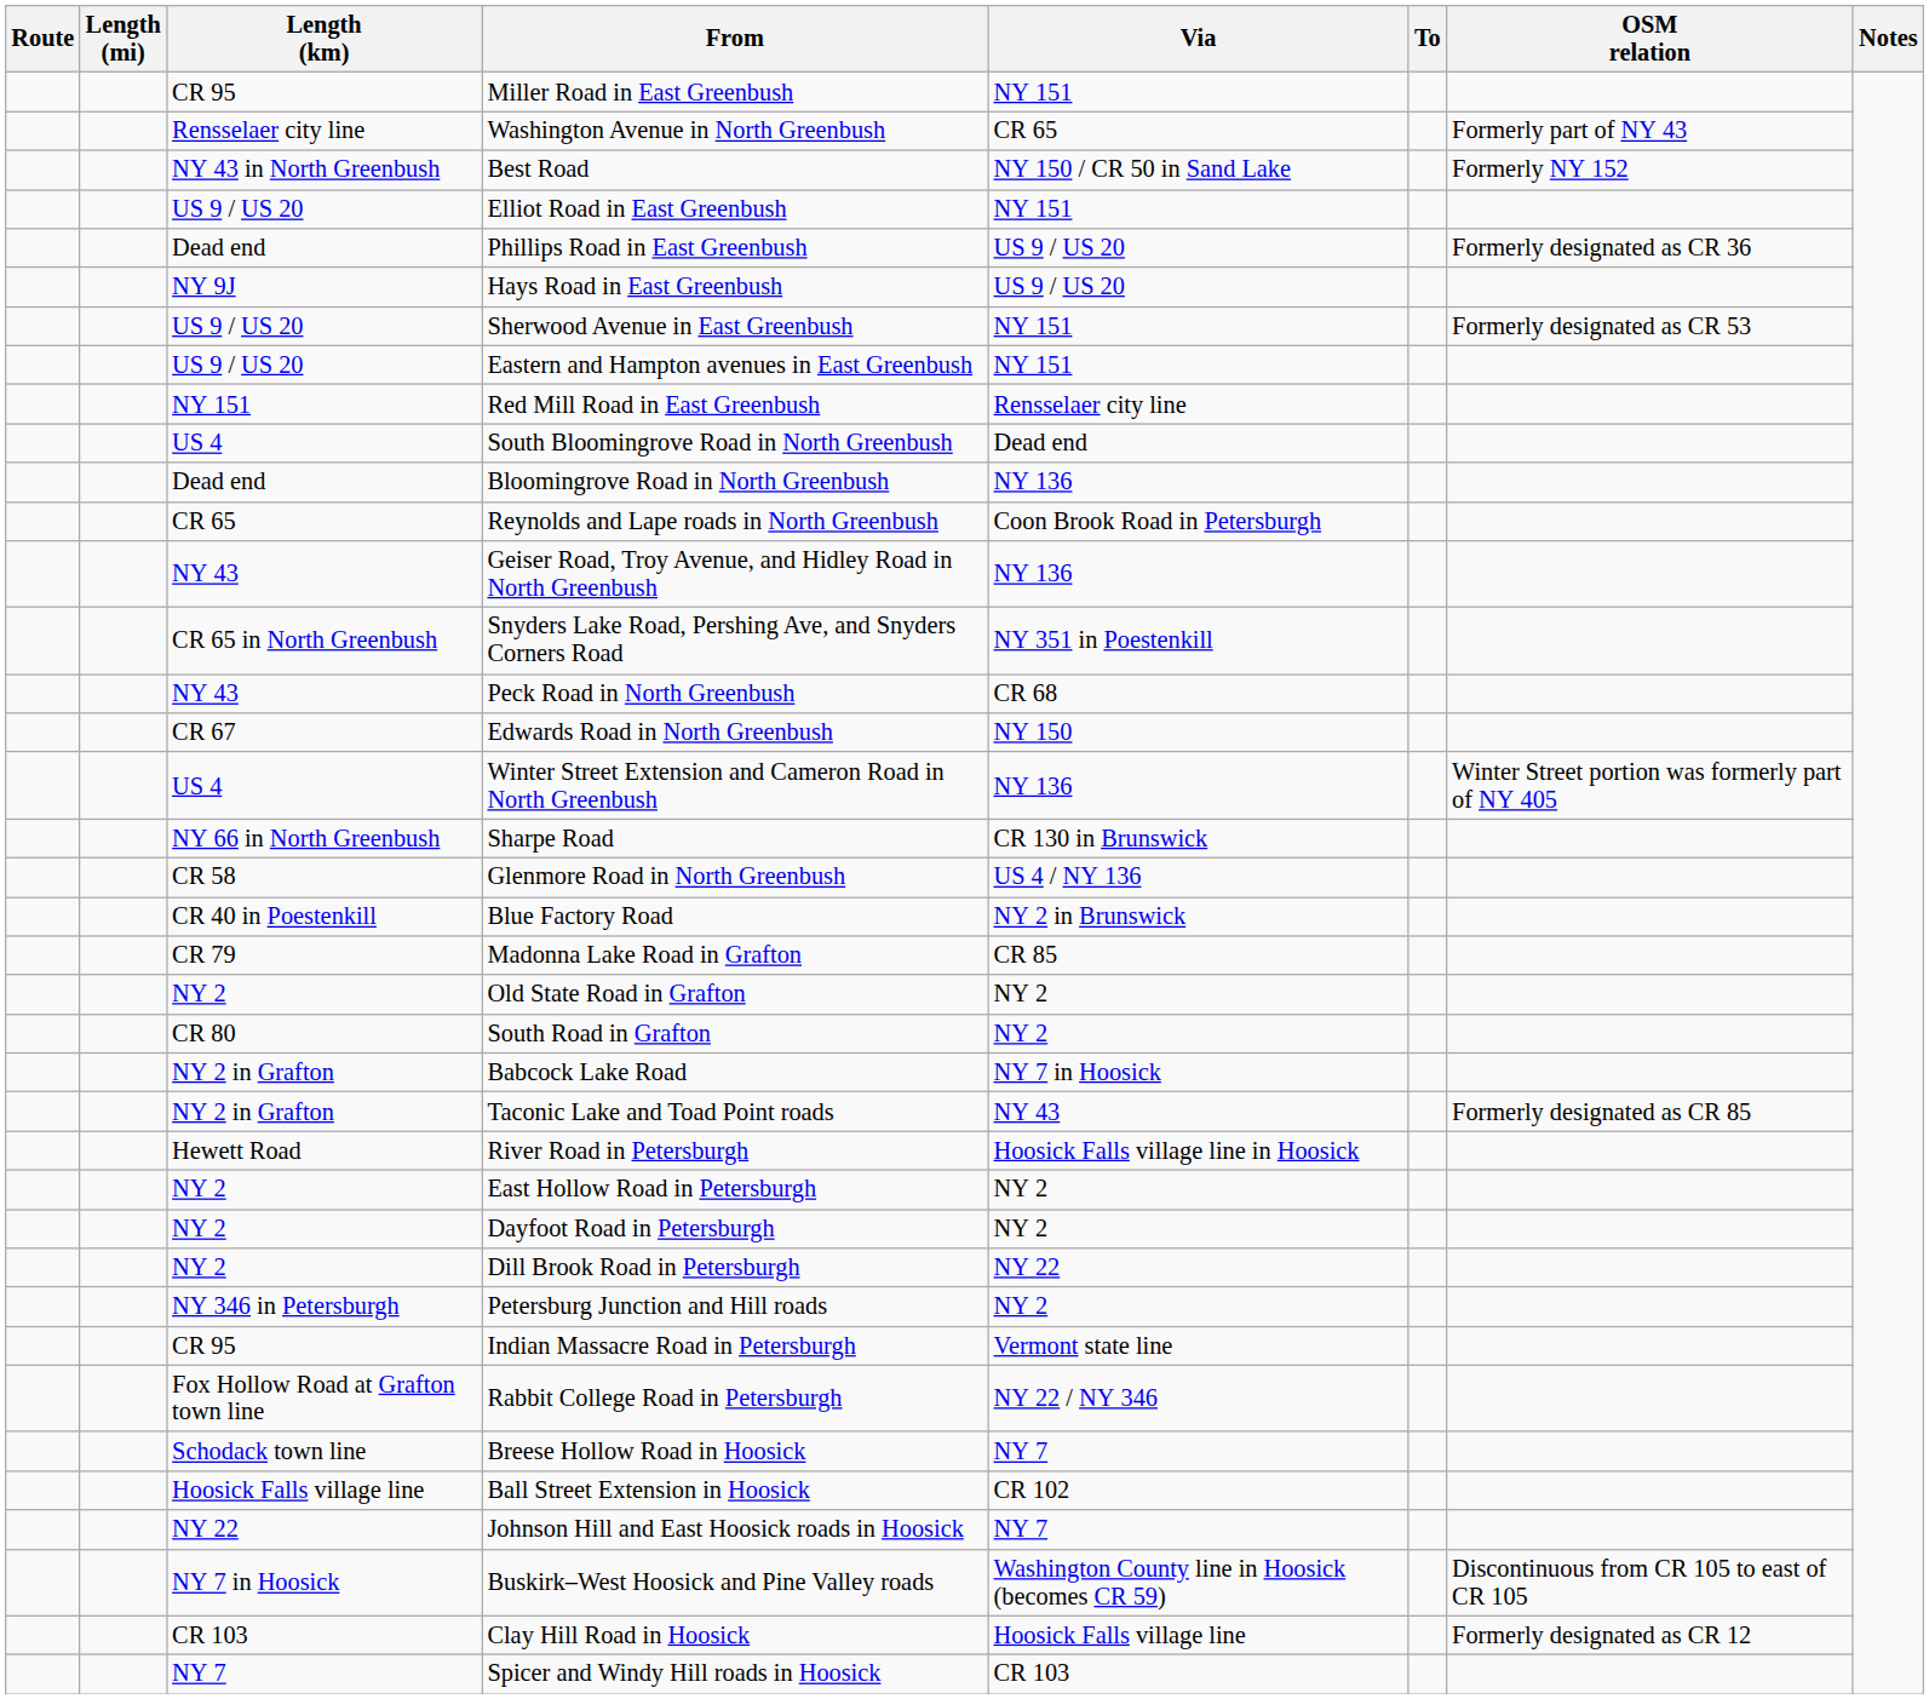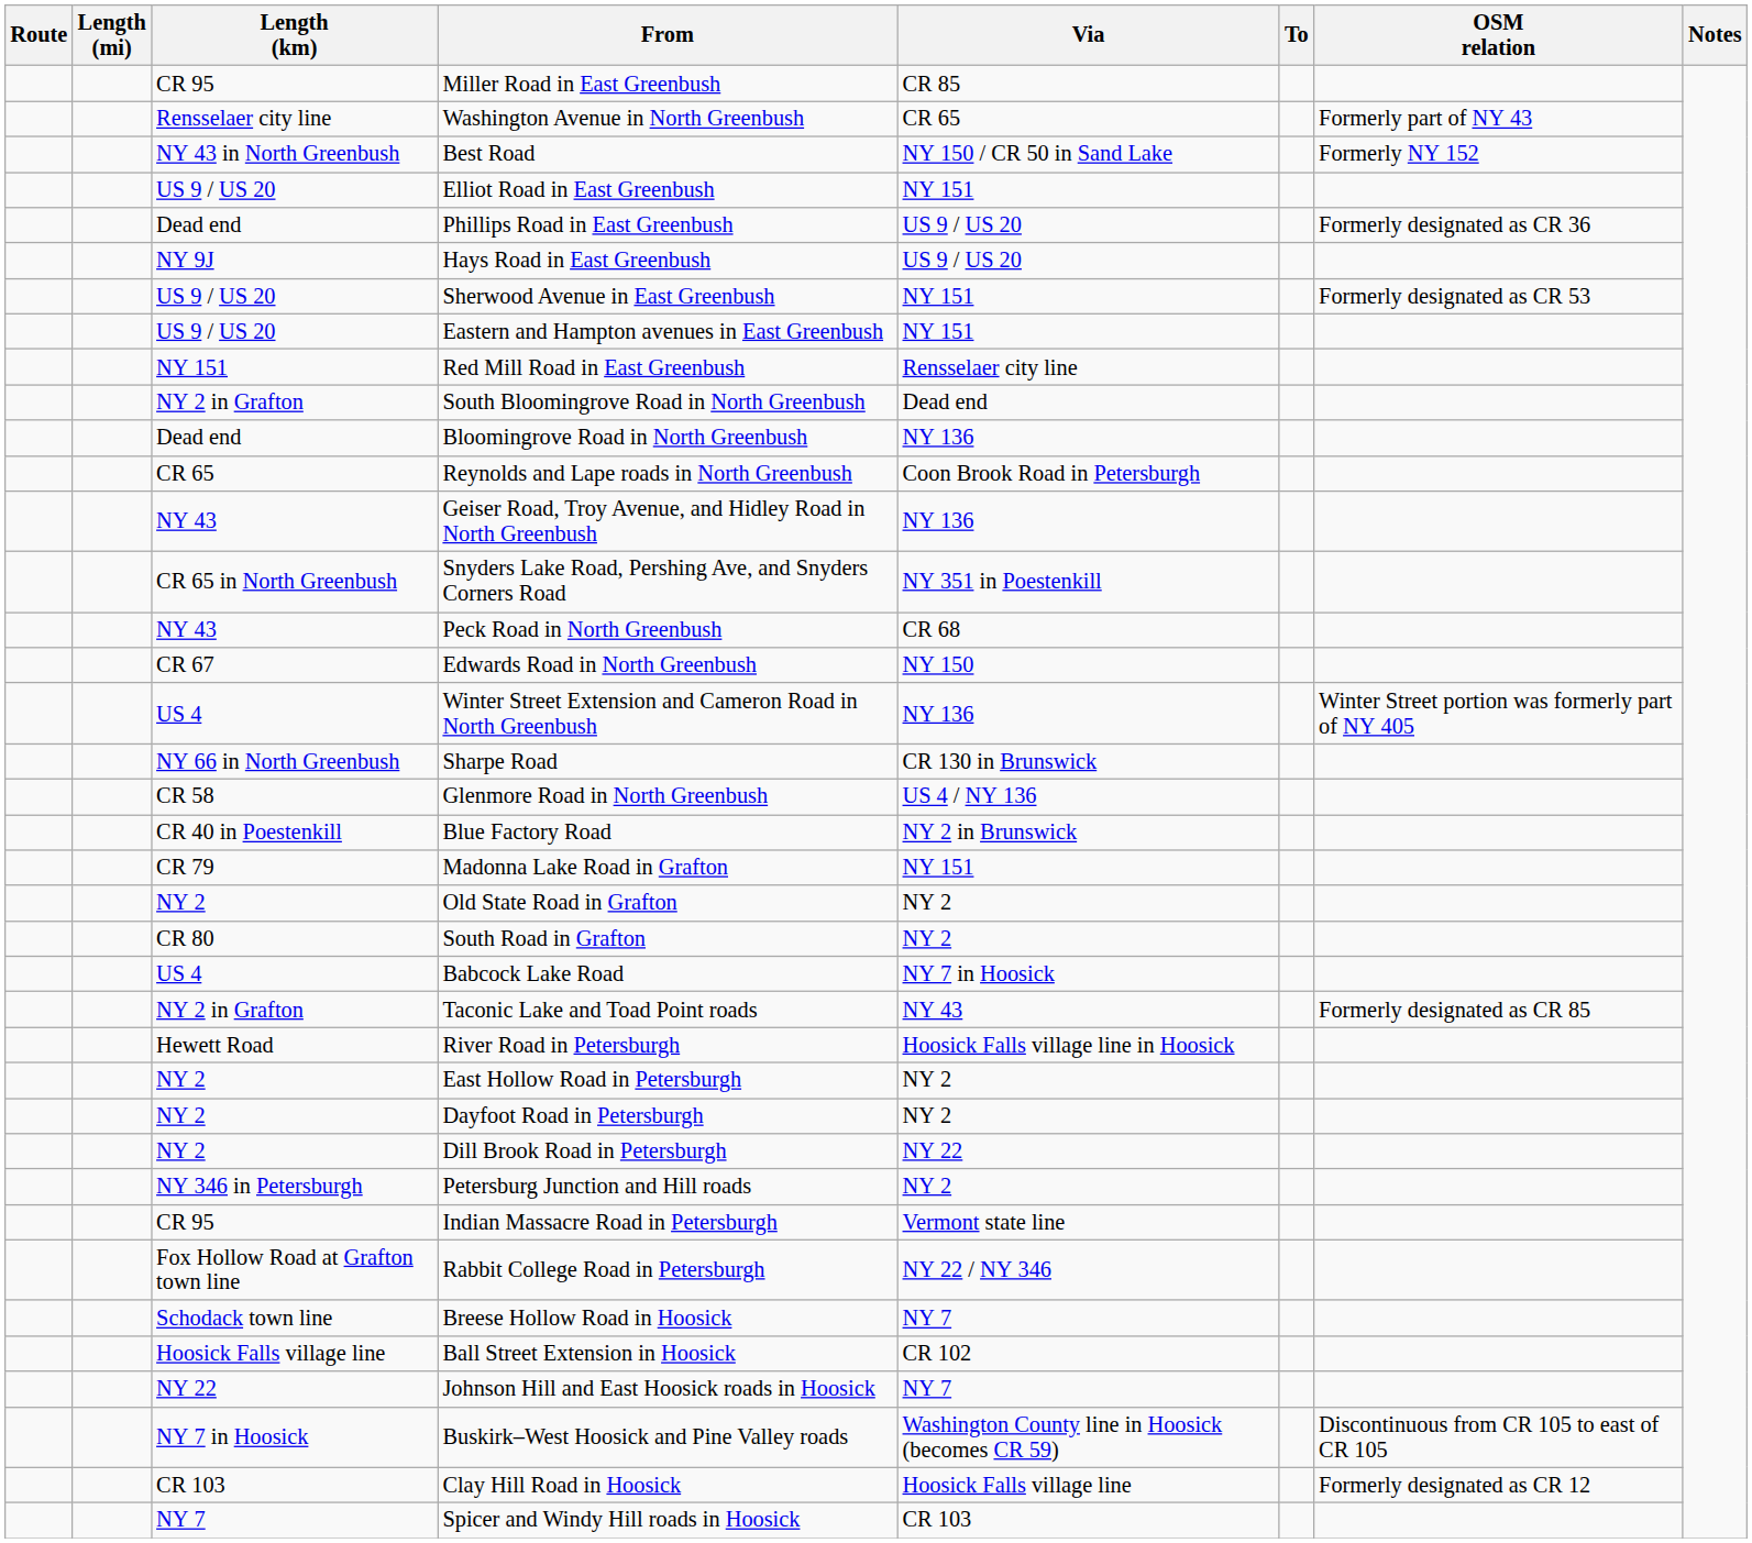Miller Road in East Greenbush | Via: NY 151 -> CR 85
South Bloomingrove Road in North Greenbush | Length (km): US 4 -> NY 2 in Grafton
Madonna Lake Road in Grafton | Via: CR 85 -> NY 151
Babcock Lake Road | Length (km): NY 2 in Grafton -> US 4
